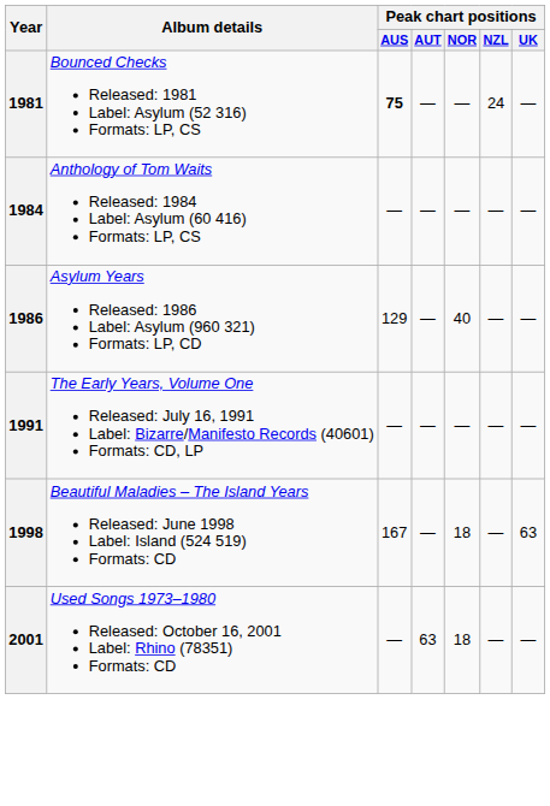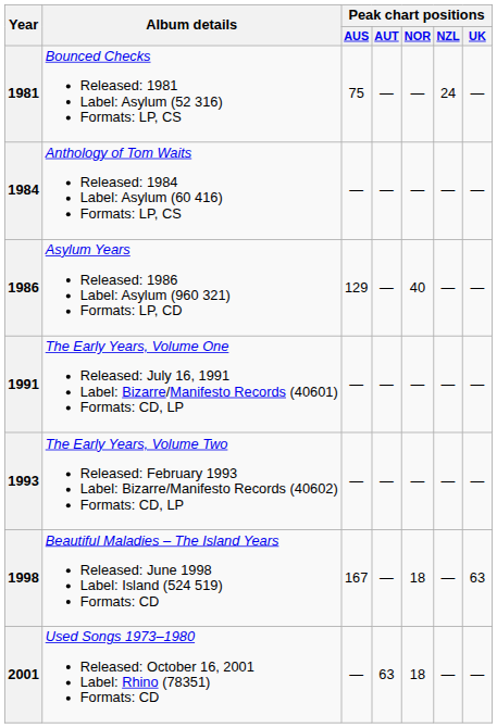1981 | Peak chart positions / AUS: bold -> normal
+ row: 1993 | The Early Years, Volume Two Released: February 1993 Label: Bizarre/Manifesto Records (40602) Formats: CD, LP | — | — | — | — | —
